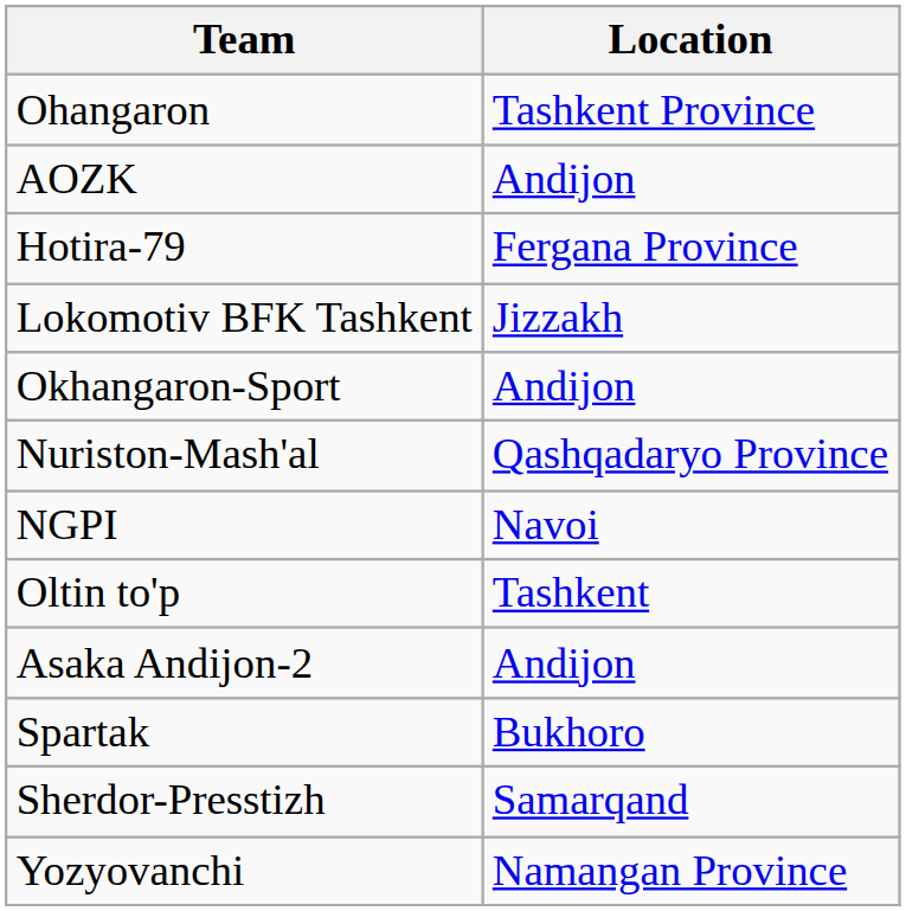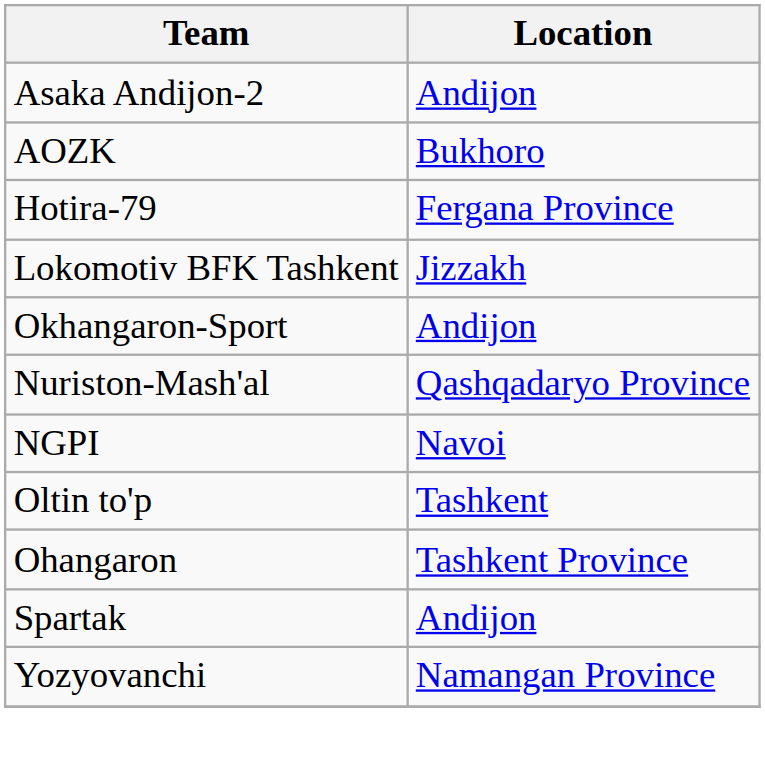rows swapped: Asaka Andijon-2 <-> Ohangaron
AOZK | Location: Andijon -> Bukhoro
Spartak | Location: Bukhoro -> Andijon
- row: Sherdor-Presstizh | Samarqand
